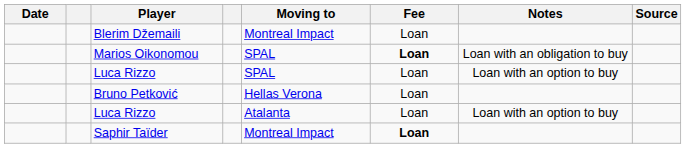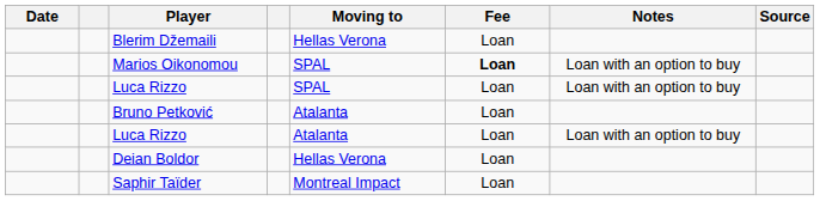Blerim Džemaili | Moving to: Montreal Impact -> Hellas Verona
Marios Oikonomou | Notes: Loan with an obligation to buy -> Loan with an option to buy
Bruno Petković | Moving to: Hellas Verona -> Atalanta
+ row: Deian Boldor | Hellas Verona | Loan
Saphir Taïder | Fee: bold -> normal
